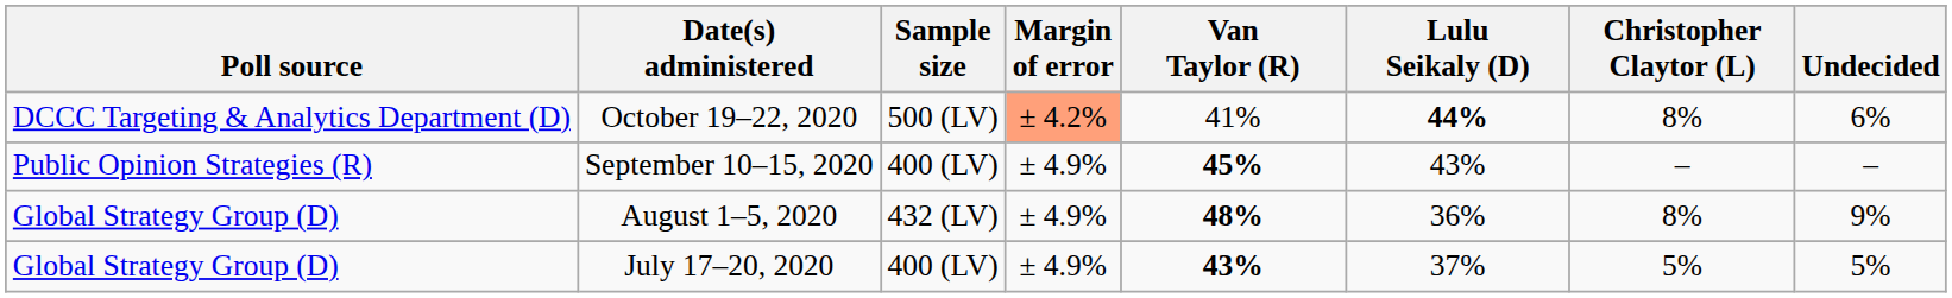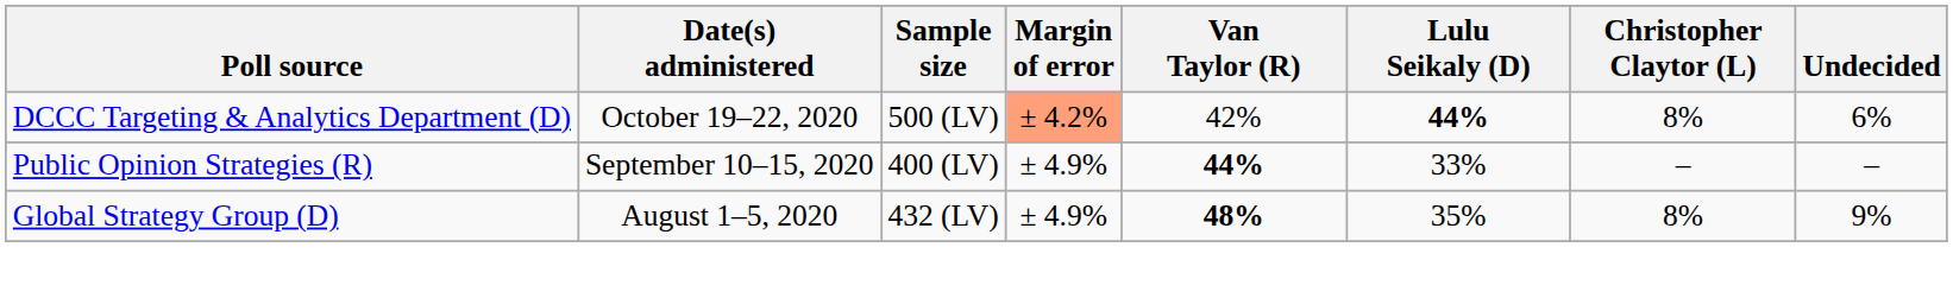October 19–22, 2020 | Van Taylor (R): 41% -> 42%
September 10–15, 2020 | Van Taylor (R): 45% -> 44%
September 10–15, 2020 | Lulu Seikaly (D): 43% -> 33%
August 1–5, 2020 | Lulu Seikaly (D): 36% -> 35%
- row: Global Strategy Group (D) | July 17–20, 2020 | 400 (LV) | ± 4.9% | 43% | 37% | 5% | 5%
